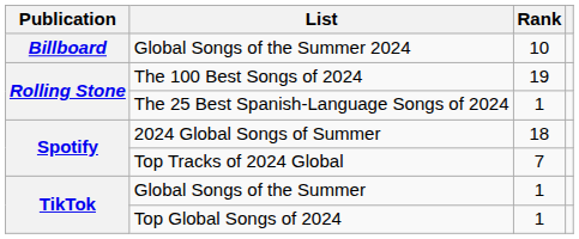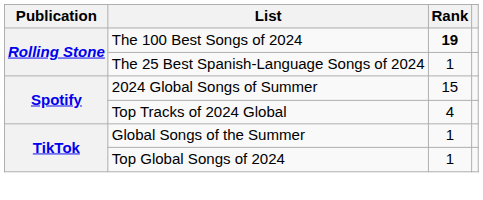- row: Billboard | Global Songs of the Summer 2024 | 10
The 100 Best Songs of 2024 | Rank: normal -> bold
2024 Global Songs of Summer | Rank: 18 -> 15
Top Tracks of 2024 Global | Rank: 7 -> 4
